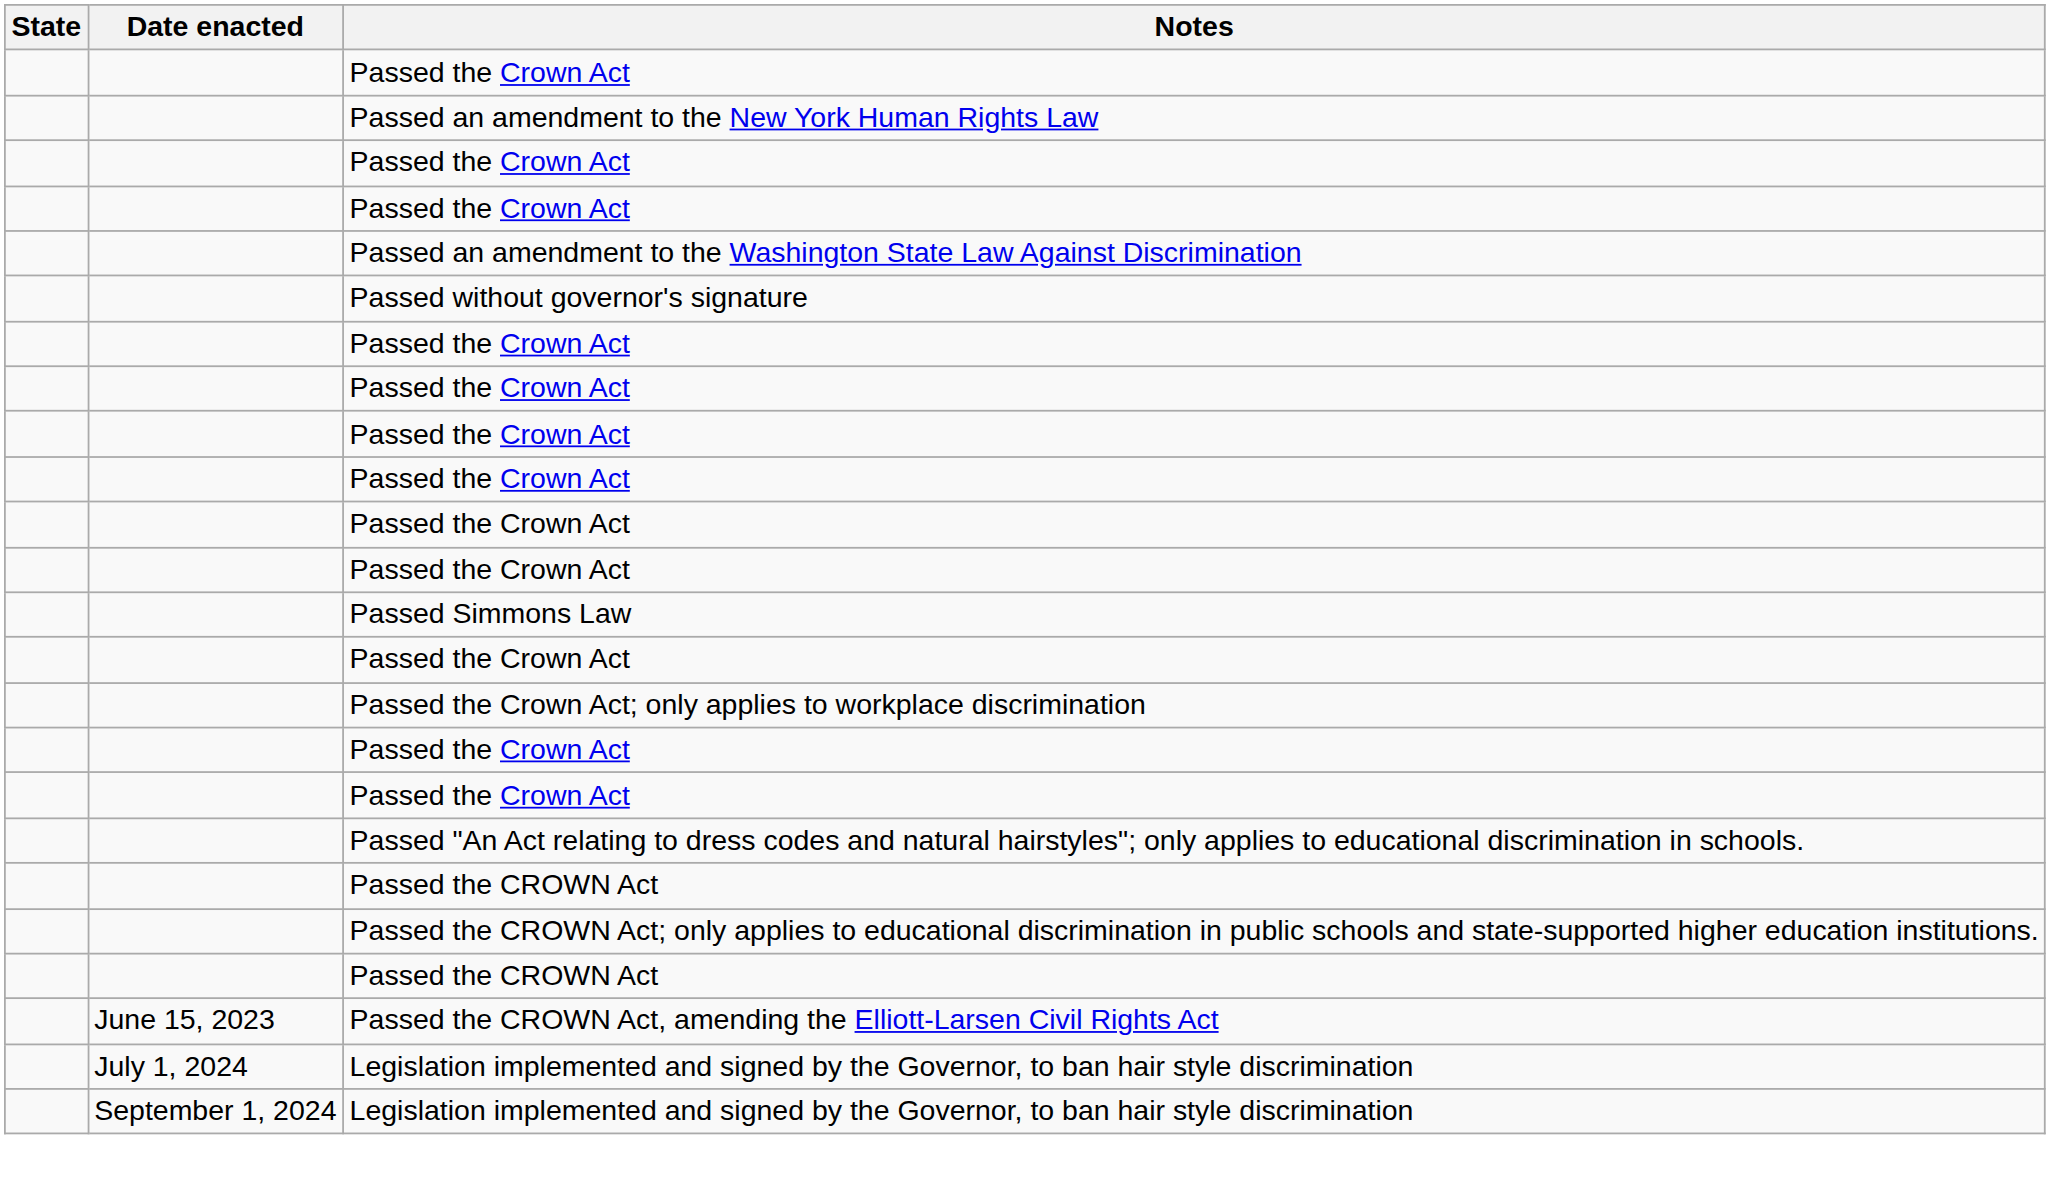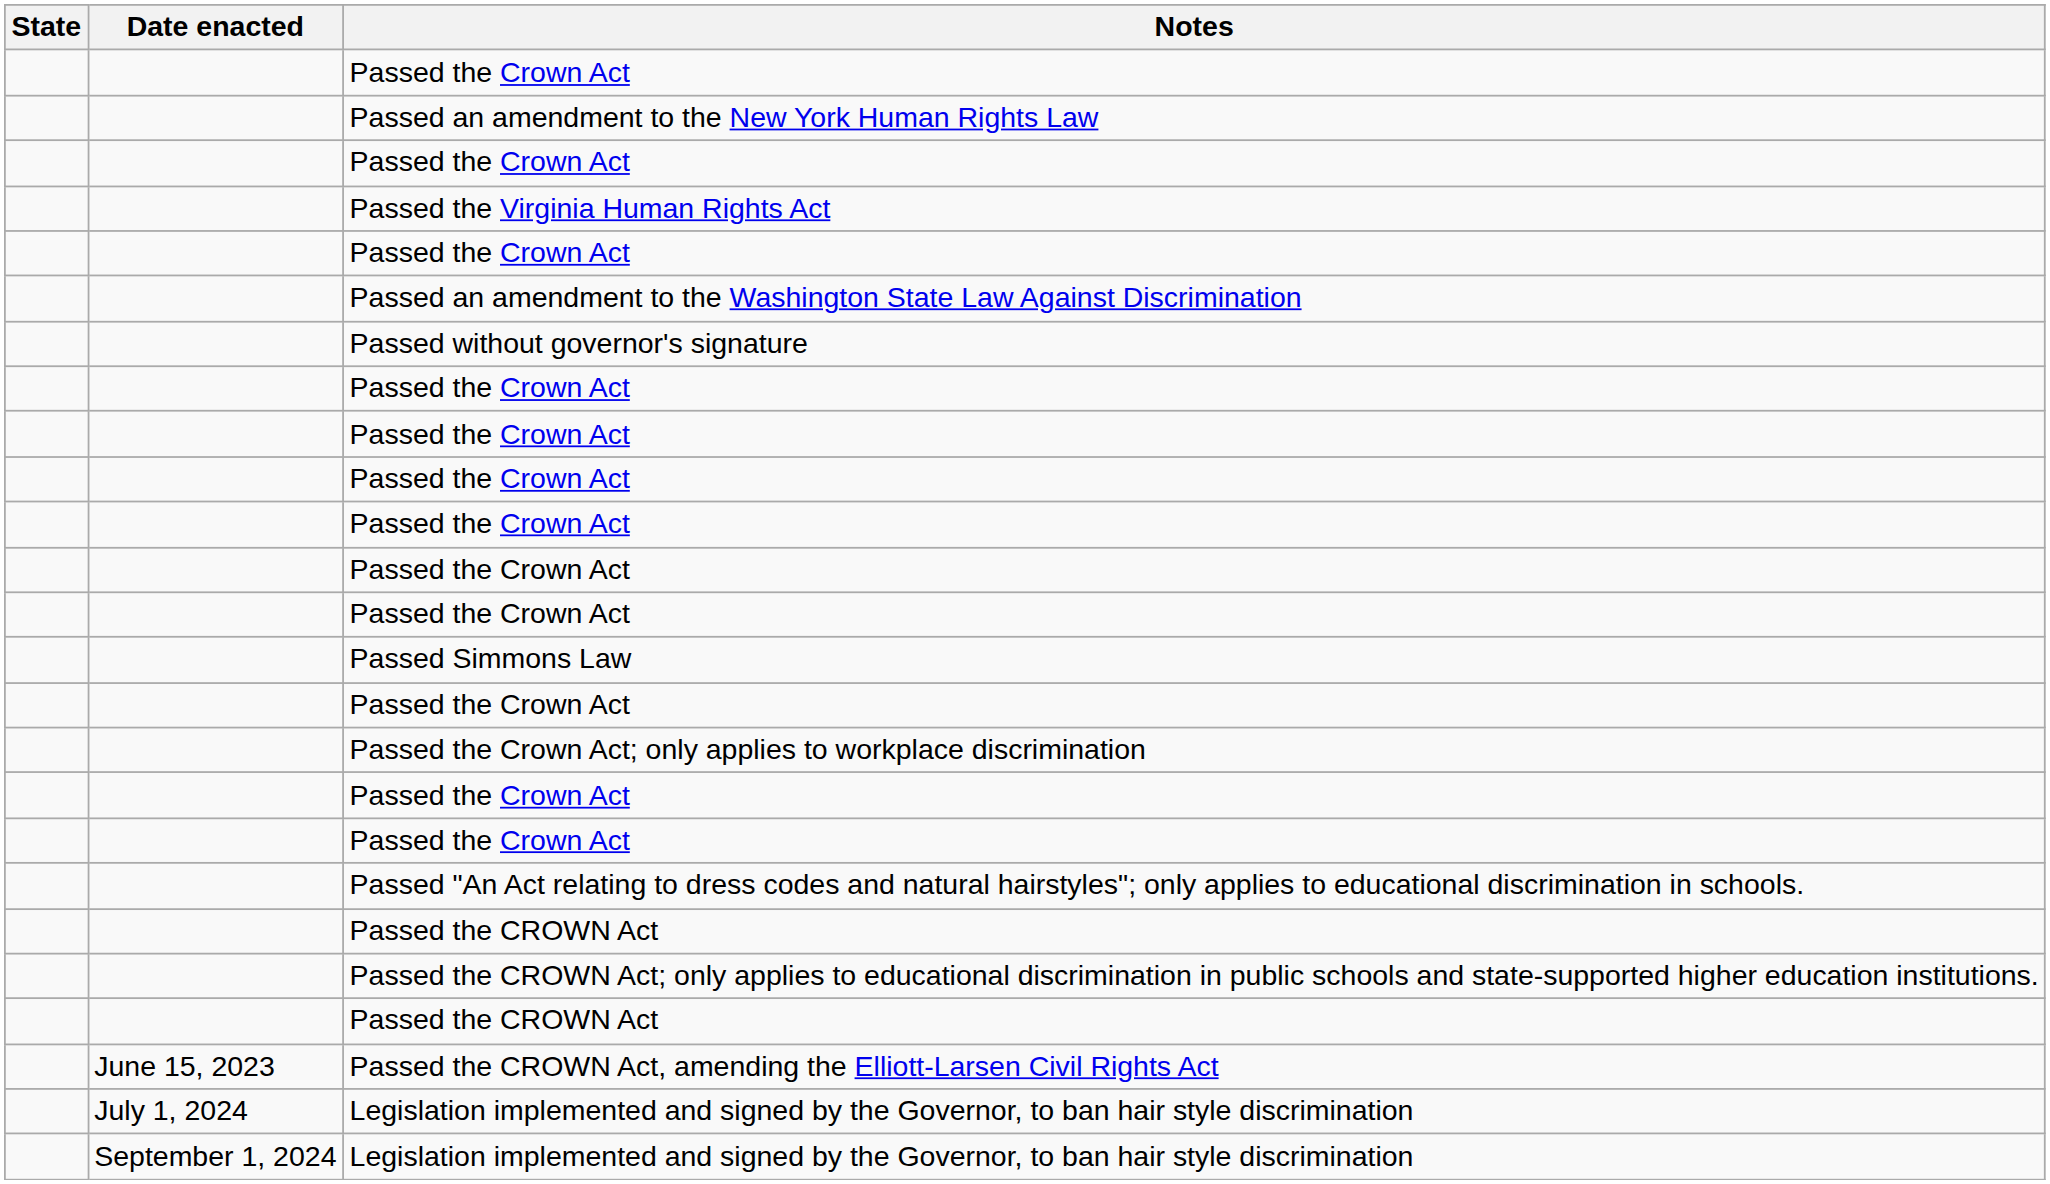+ row: Passed the Virginia Human Rights Act
